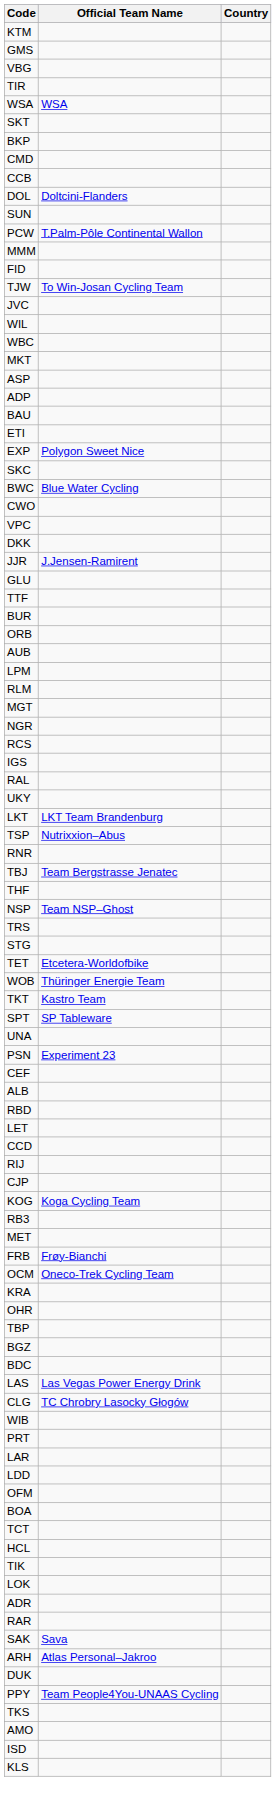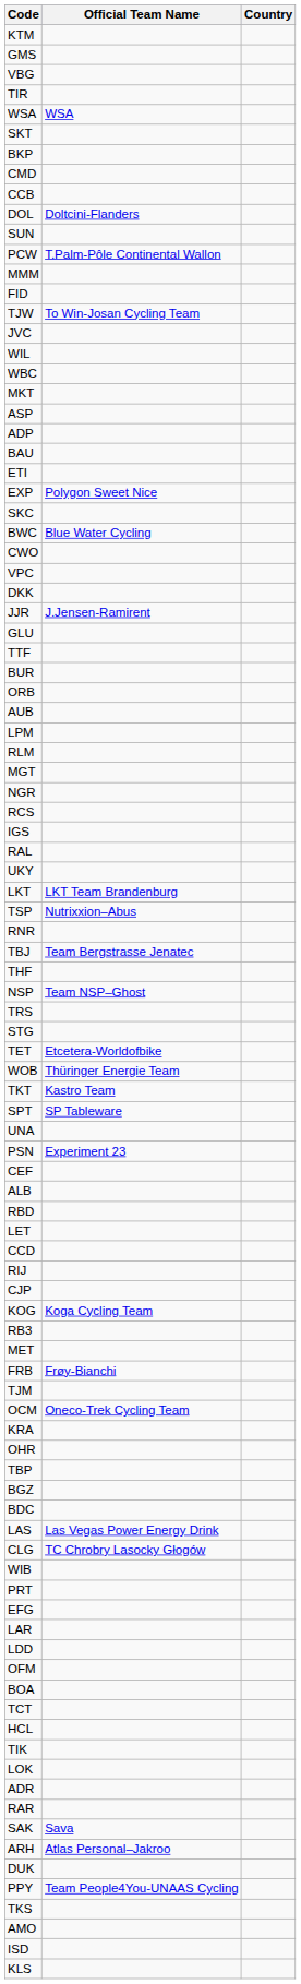+ row: TJM
+ row: EFG
